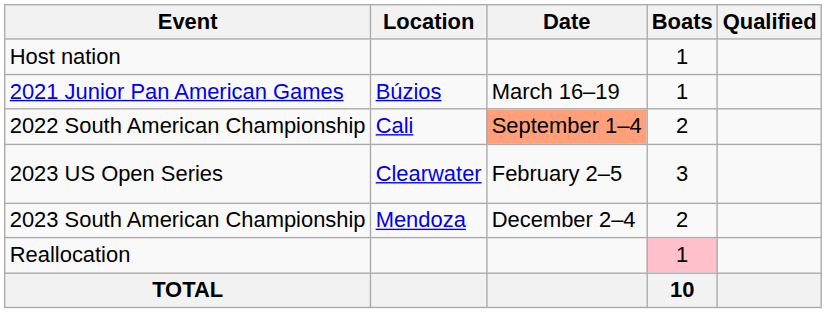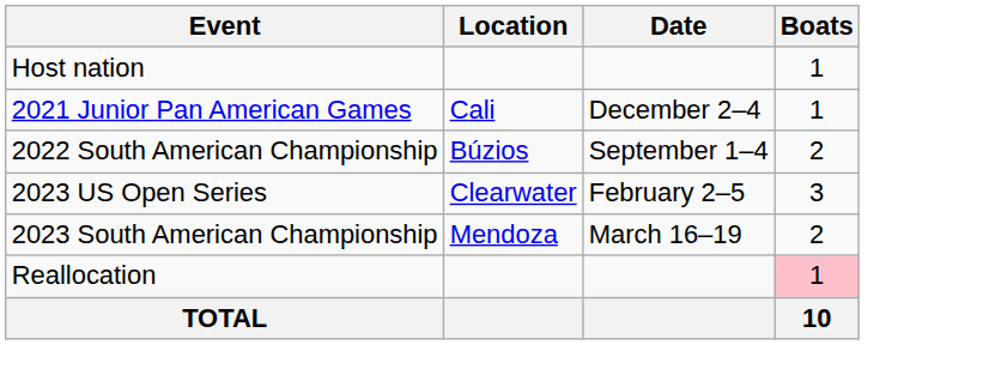- column: Qualified
2021 Junior Pan American Games | Location: Búzios -> Cali
2021 Junior Pan American Games | Date: March 16–19 -> December 2–4
2022 South American Championship | Location: Cali -> Búzios
2022 South American Championship | Date: lightsalmon background -> no background
2023 South American Championship | Date: December 2–4 -> March 16–19
